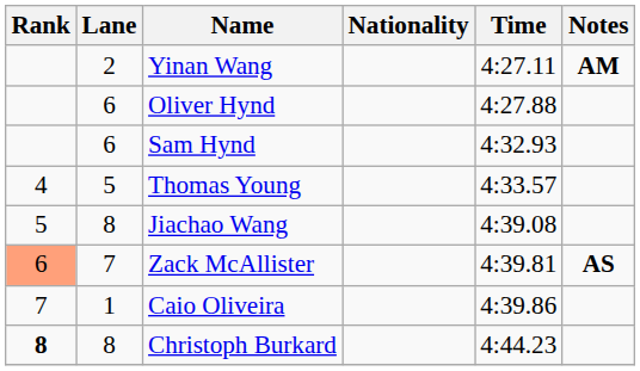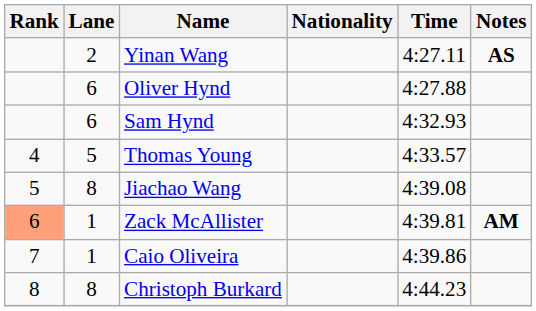Yinan Wang | Notes: AM -> AS
Zack McAllister | Lane: 7 -> 1
Zack McAllister | Notes: AS -> AM
Christoph Burkard | Rank: bold -> normal
